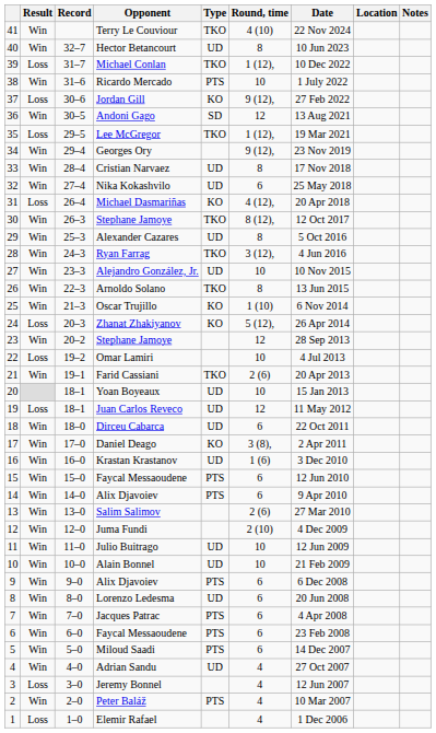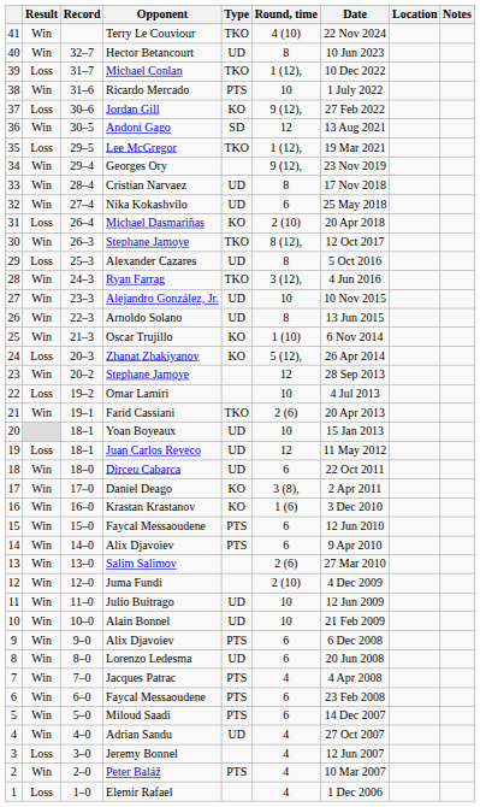Michael Dasmariñas | Round, time: 4 (12), -> 2 (10)
Alexander Cazares | Result: Win -> Loss
Arnoldo Solano | Type: TKO -> UD
Krastan Krastanov | Type: UD -> KO
Jacques Patrac | Round, time: 6 -> 4
